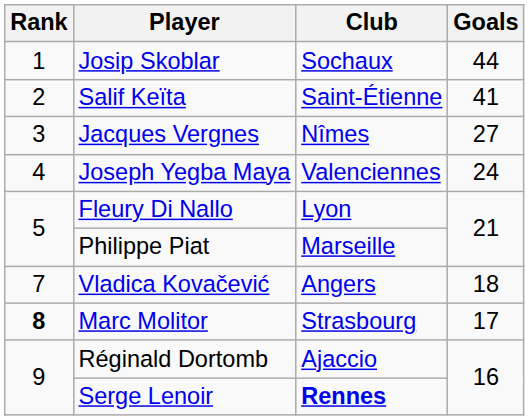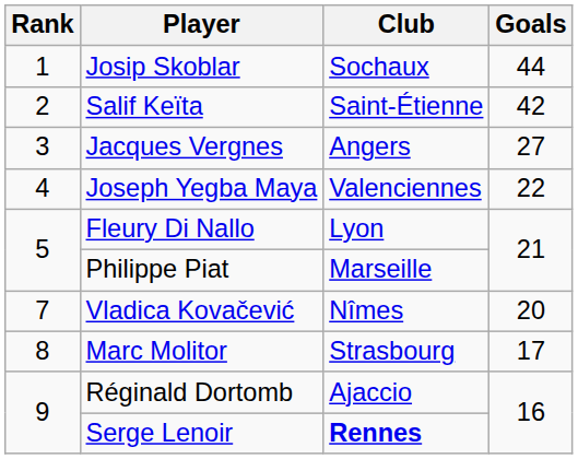Salif Keïta | Goals: 41 -> 42
Jacques Vergnes | Club: Nîmes -> Angers
Joseph Yegba Maya | Goals: 24 -> 22
Vladica Kovačević | Club: Angers -> Nîmes
Vladica Kovačević | Goals: 18 -> 20
Marc Molitor | Rank: bold -> normal
